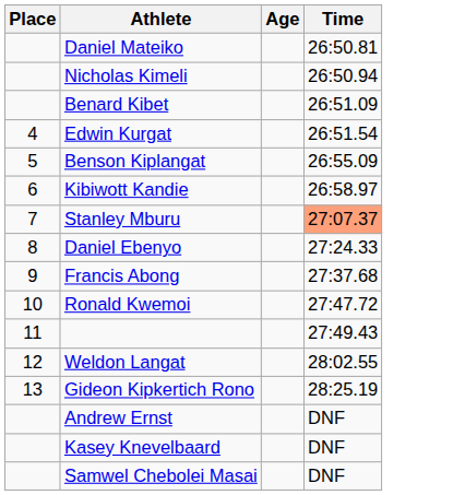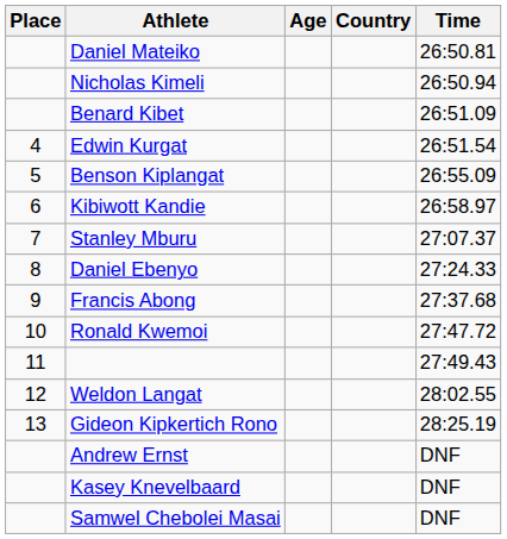+ column: Country
Stanley Mburu | Time: lightsalmon background -> no background
